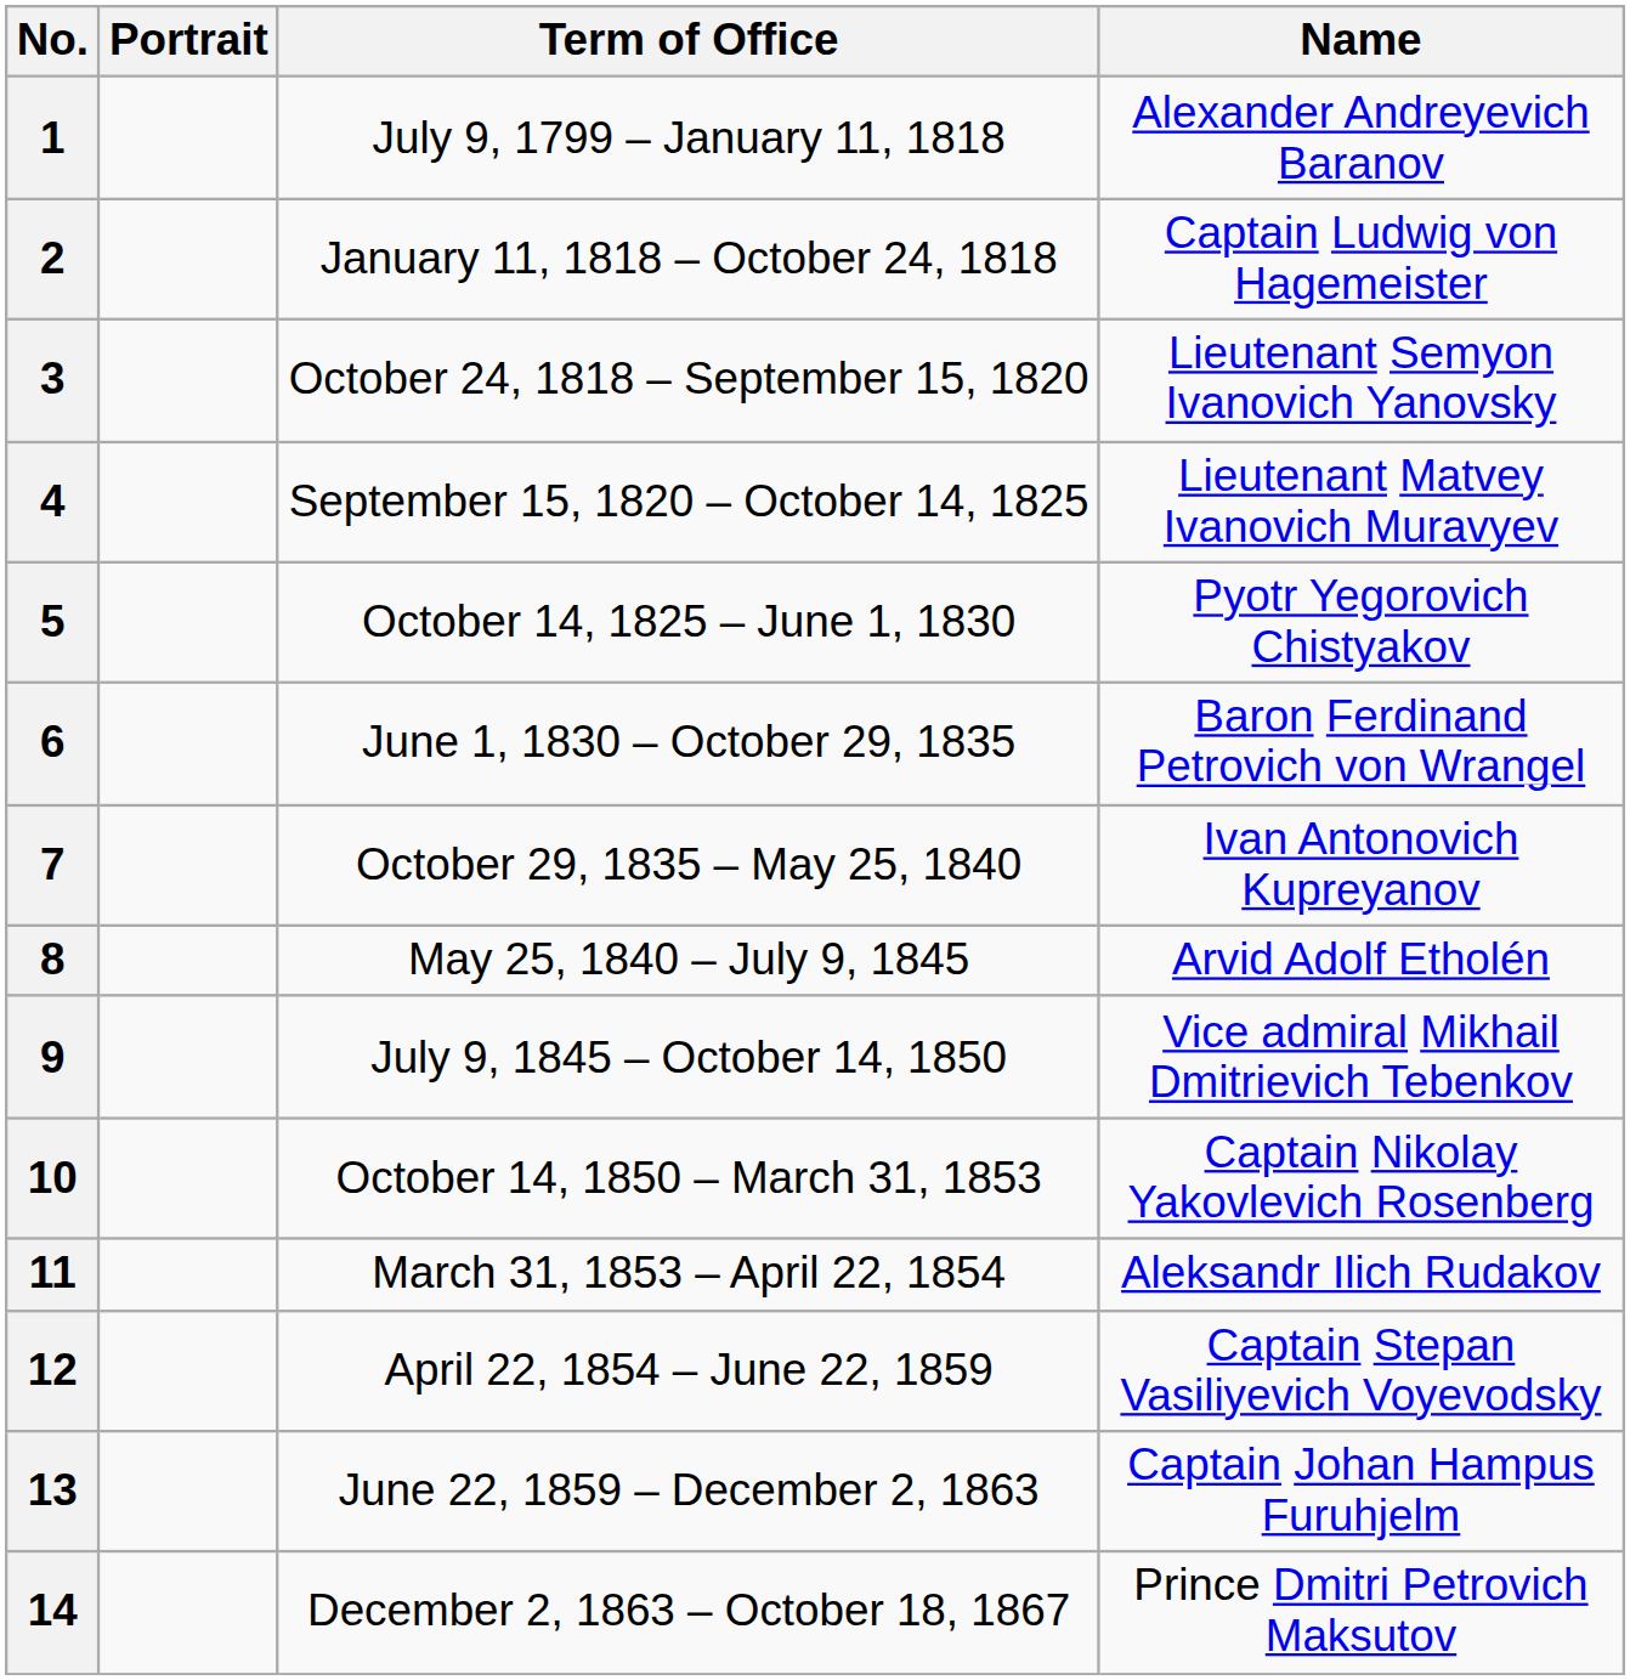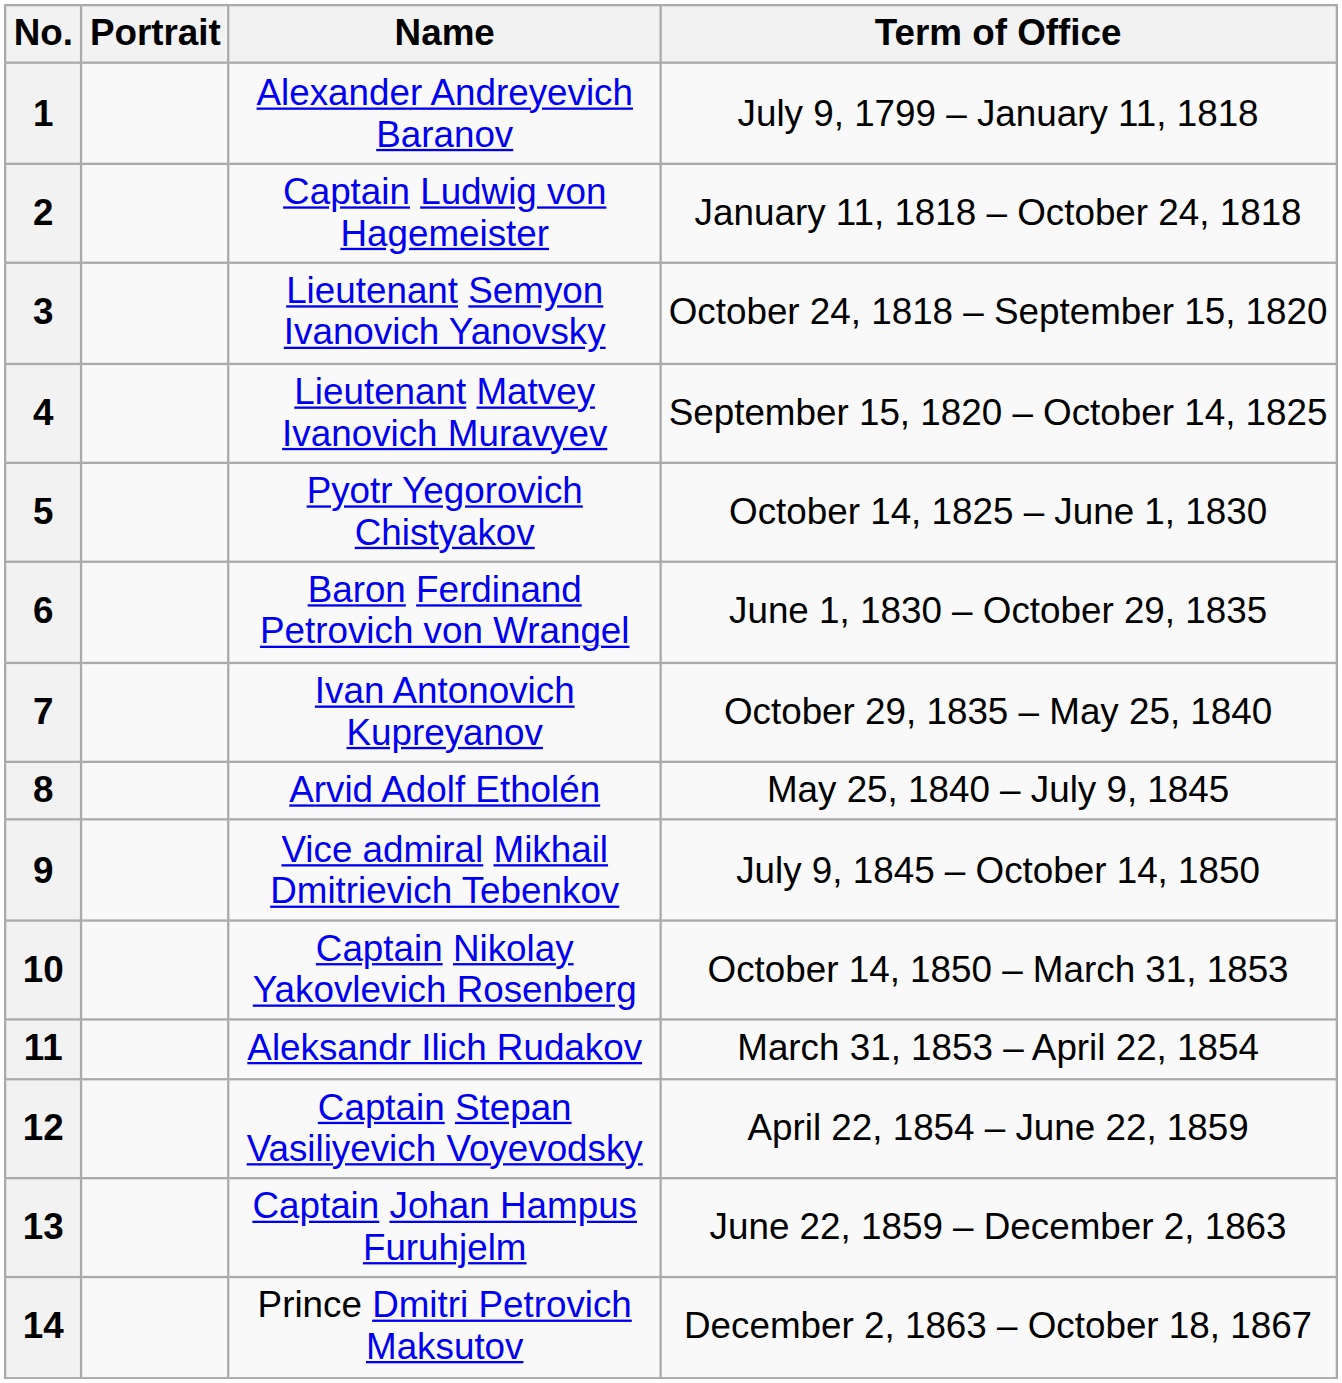columns swapped: Name <-> Term of Office
